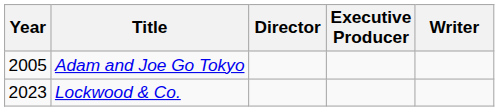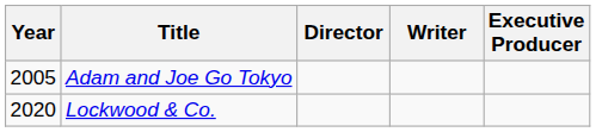columns swapped: Writer <-> Executive Producer
Lockwood & Co. | Year: 2023 -> 2020
